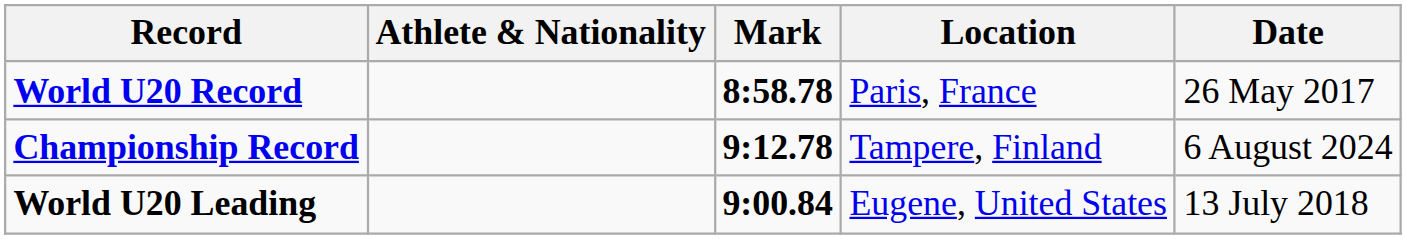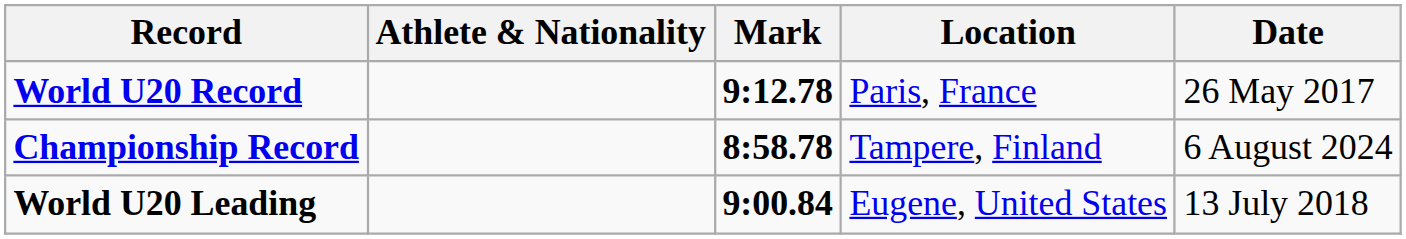World U20 Record | Mark: 8:58.78 -> 9:12.78
Championship Record | Mark: 9:12.78 -> 8:58.78
